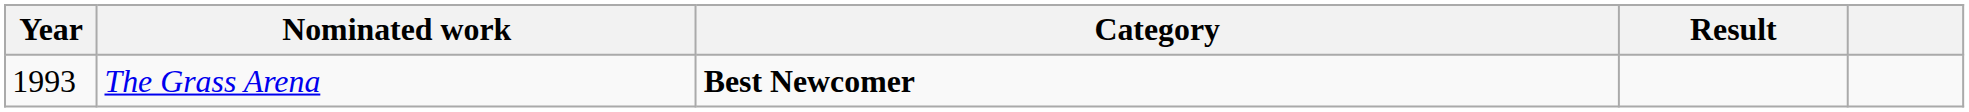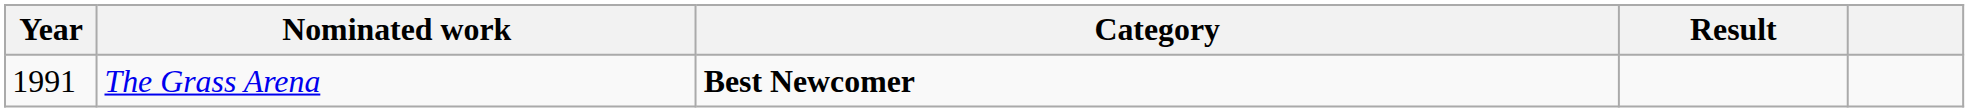The Grass Arena | Year: 1993 -> 1991
